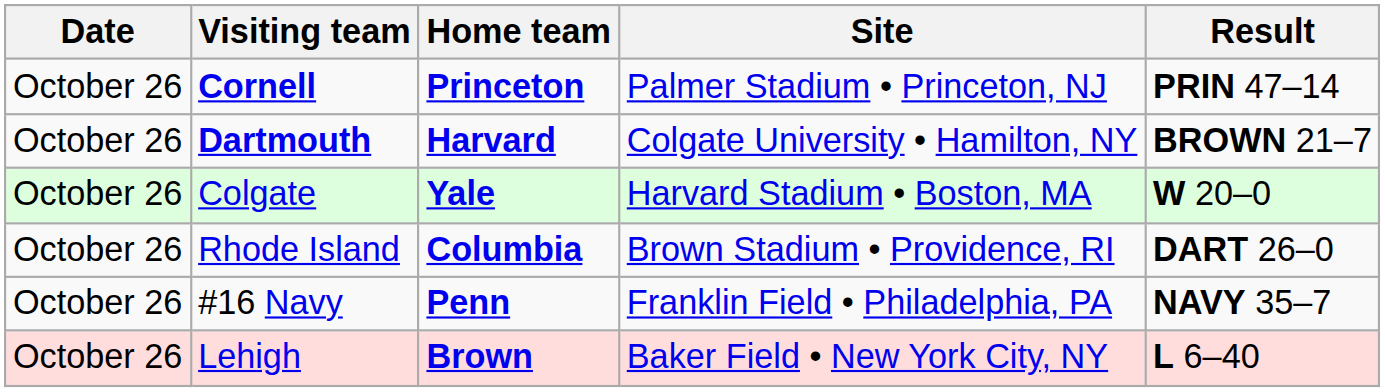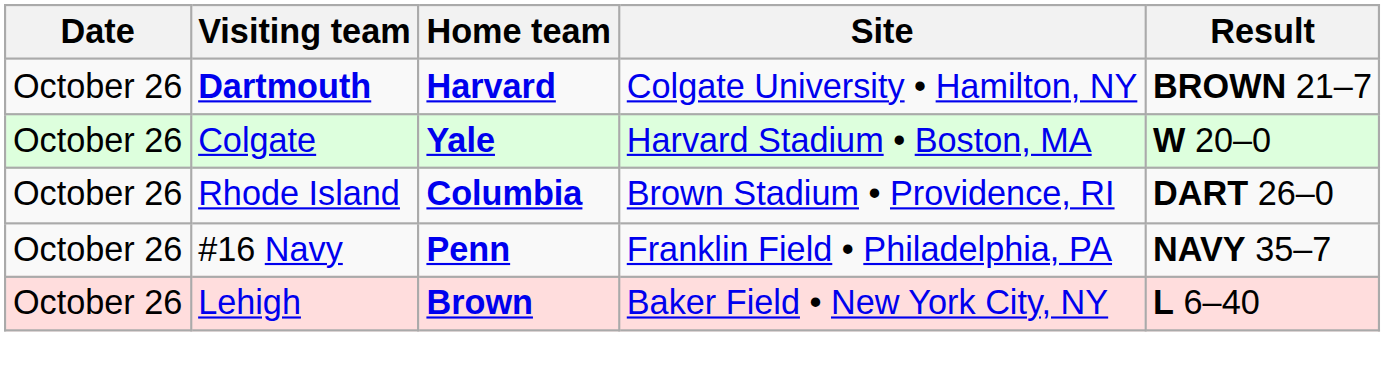- row: October 26 | Cornell | Princeton | Palmer Stadium • Princeton, NJ | PRIN 47–14
